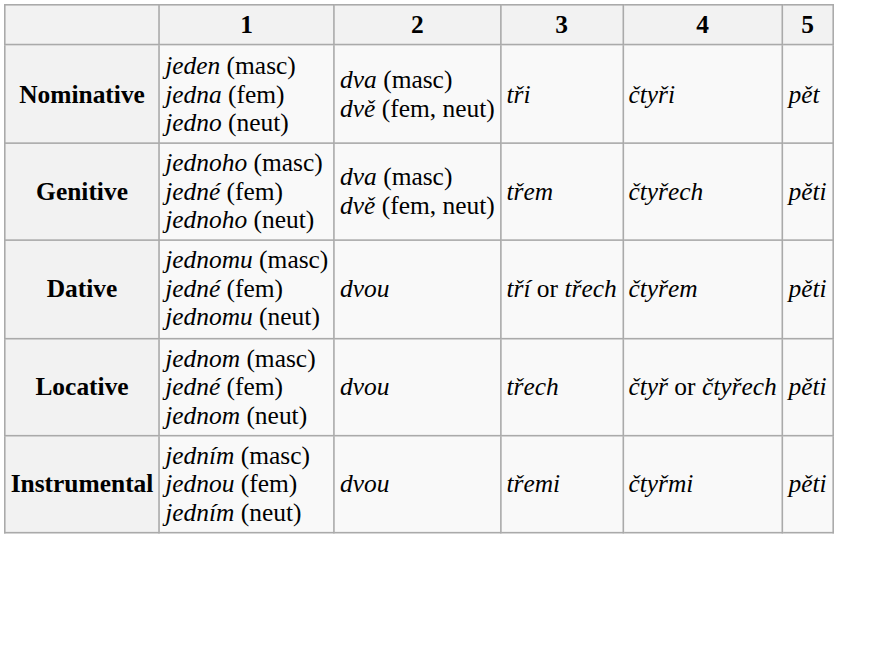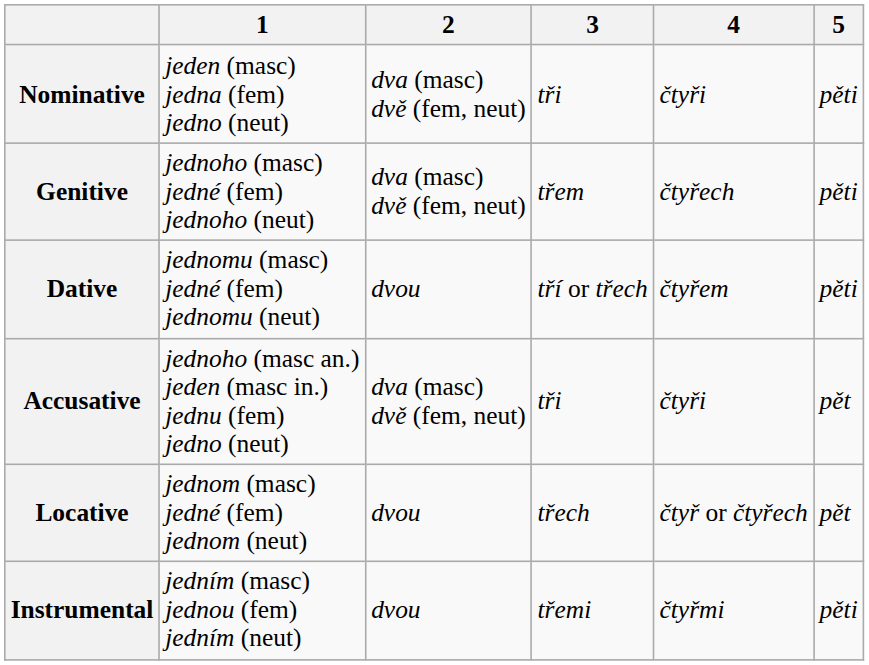Nominative | 5: pět -> pěti
+ row: Accusative | jednoho (masc an.) jeden (masc in.) jednu (fem) jedno (neut) | dva (masc) dvě (fem, neut) | tři | čtyři | pět
Locative | 5: pěti -> pět
